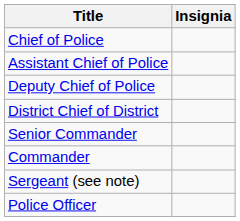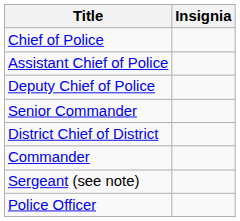rows swapped: District Chief of District <-> Senior Commander
